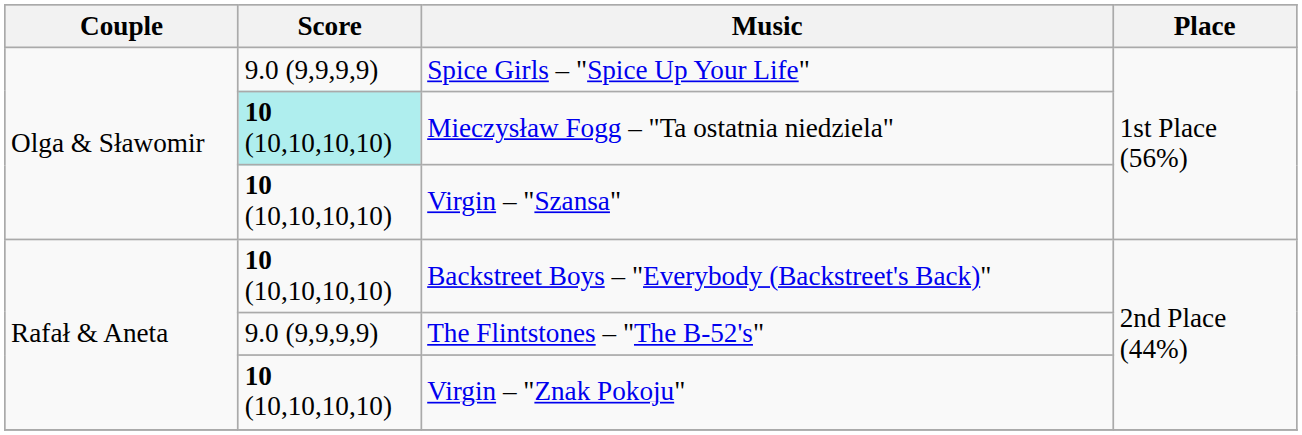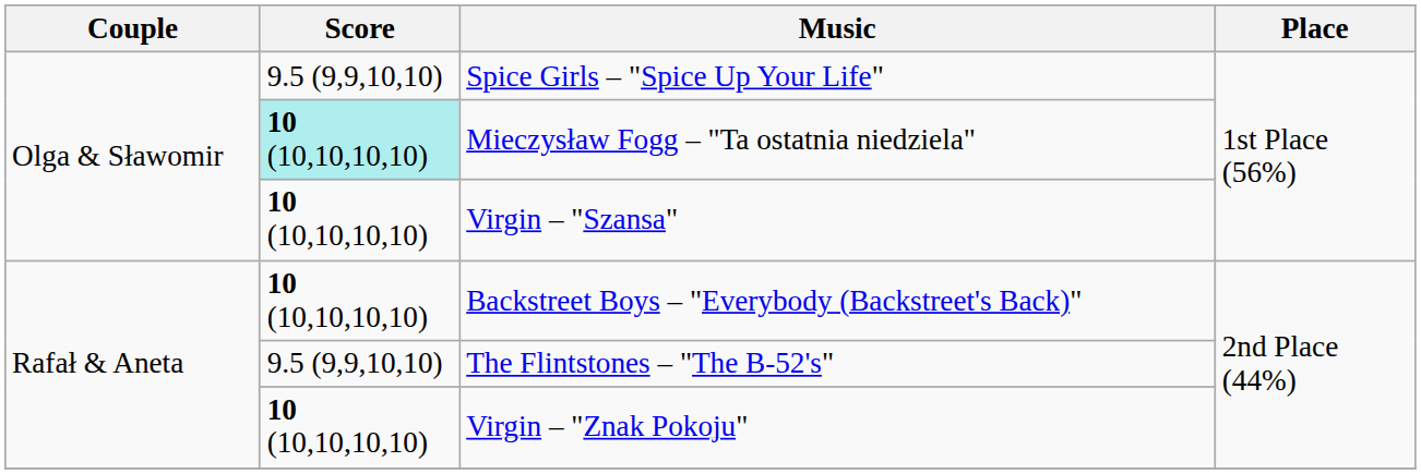Spice Girls – "Spice Up Your Life" | Score: 9.0 (9,9,9,9) -> 9.5 (9,9,10,10)
The Flintstones – "The B-52's" | Score: 9.0 (9,9,9,9) -> 9.5 (9,9,10,10)
